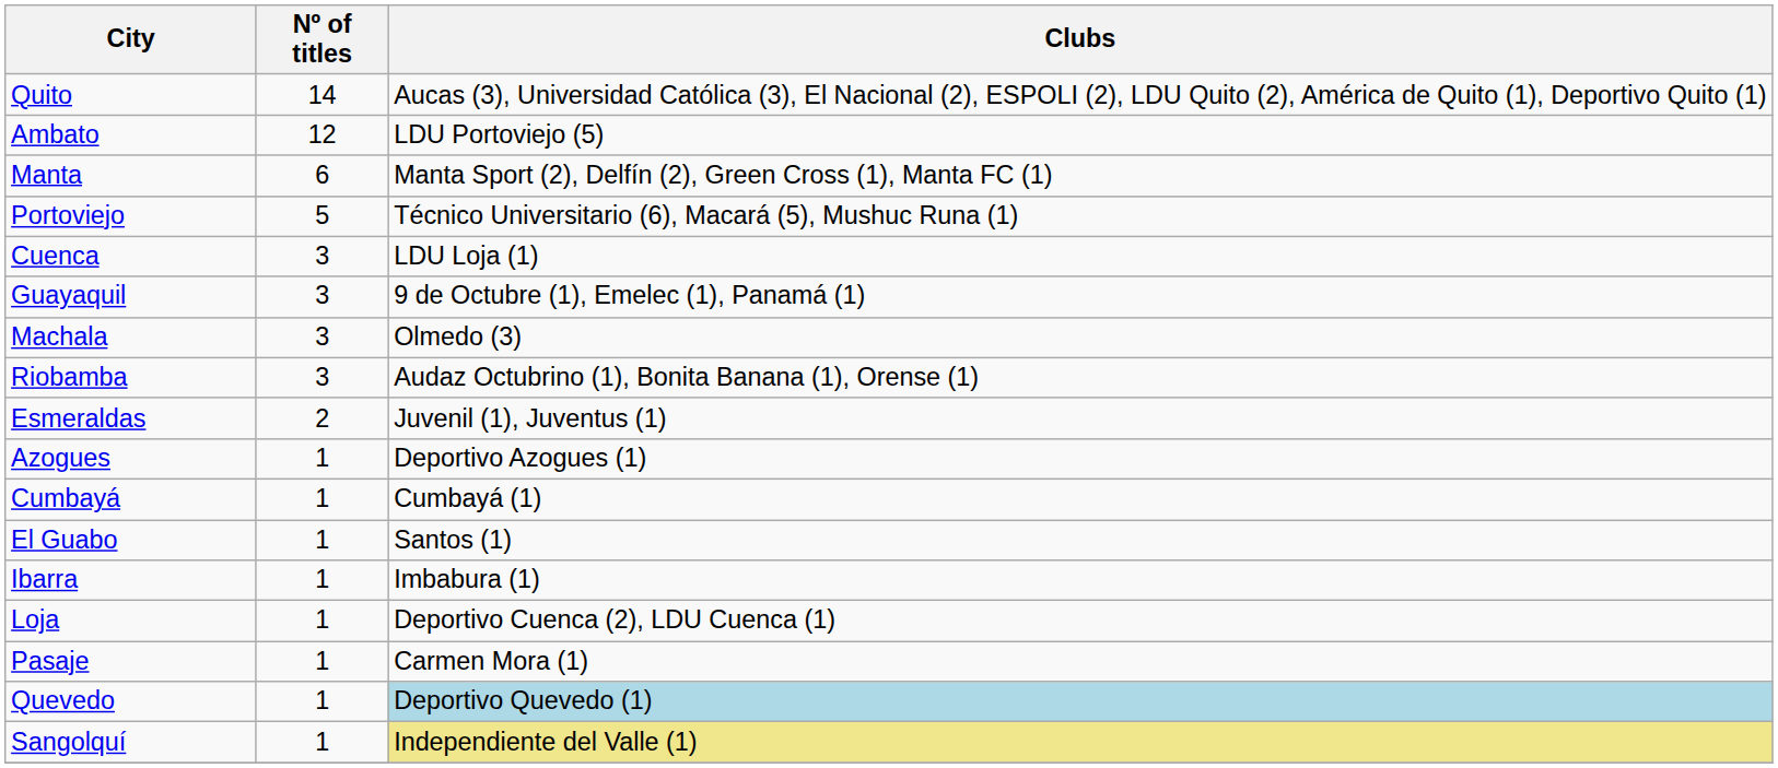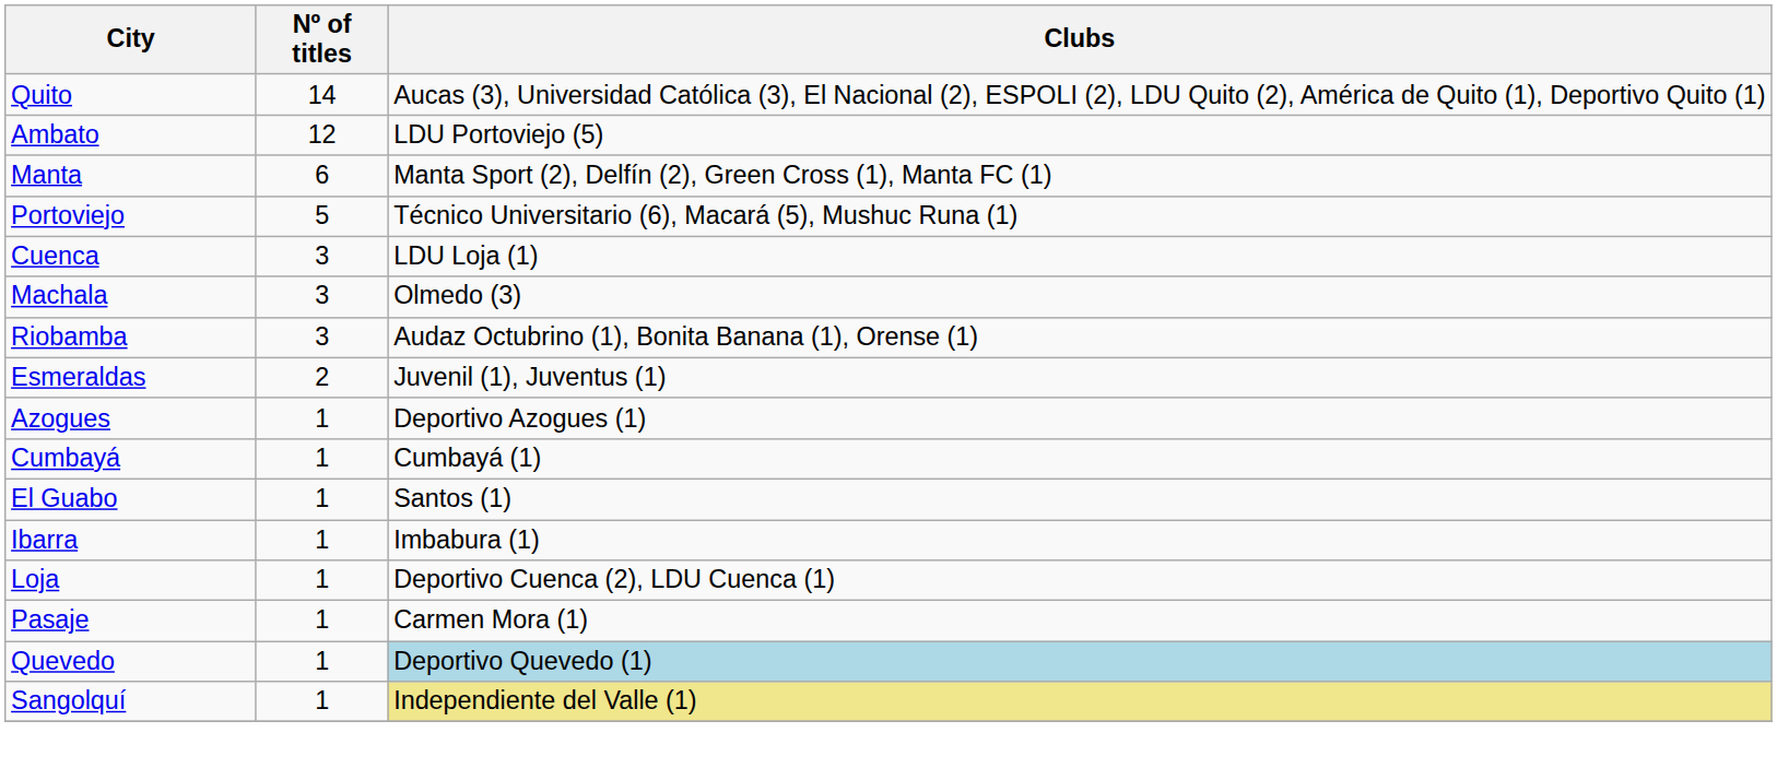- row: Guayaquil | 3 | 9 de Octubre (1), Emelec (1), Panamá (1)
